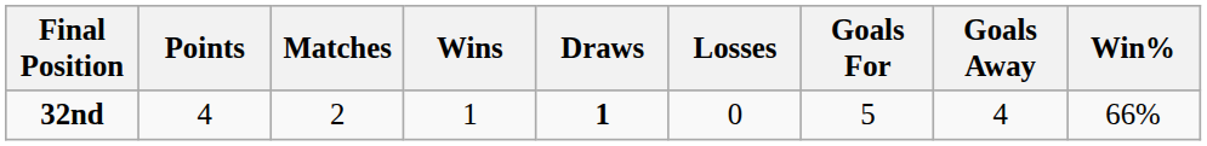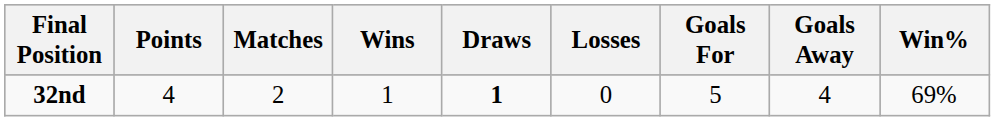32nd | Win%: 66% -> 69%
